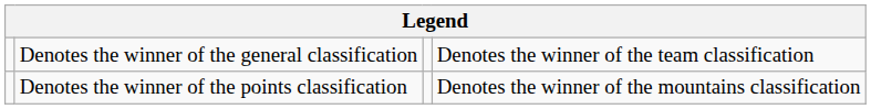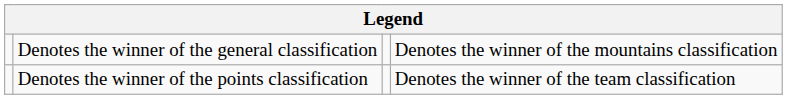Denotes the winner of the general classification | column 4: Denotes the winner of the team classification -> Denotes the winner of the mountains classification
Denotes the winner of the points classification | column 4: Denotes the winner of the mountains classification -> Denotes the winner of the team classification
